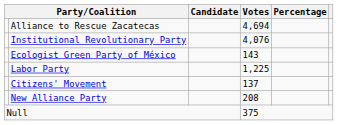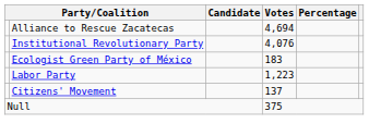Ecologist Green Party of México | Votes: 143 -> 183
Labor Party | Votes: 1,225 -> 1,223
- row: New Alliance Party | 208
